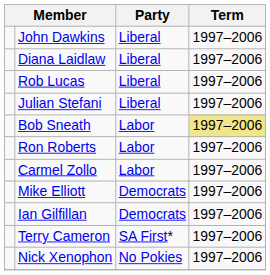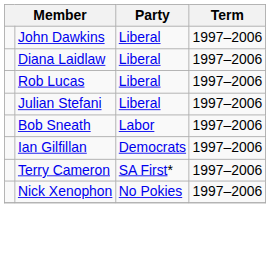Bob Sneath | Term: khaki background -> no background
- row: Ron Roberts | Labor | 1997–2006
- row: Carmel Zollo | Labor | 1997–2006
- row: Mike Elliott | Democrats | 1997–2006
